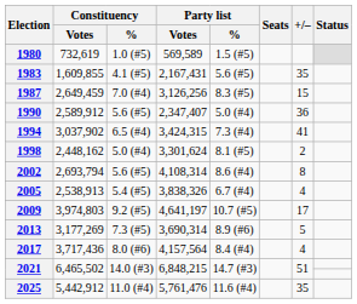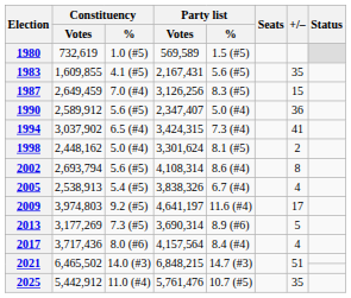2009 | Party list / %: 10.7 (#5) -> 11.6 (#4)
2025 | Party list / %: 11.6 (#4) -> 10.7 (#5)
